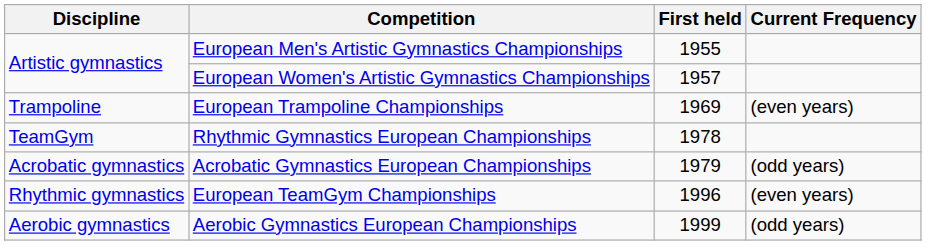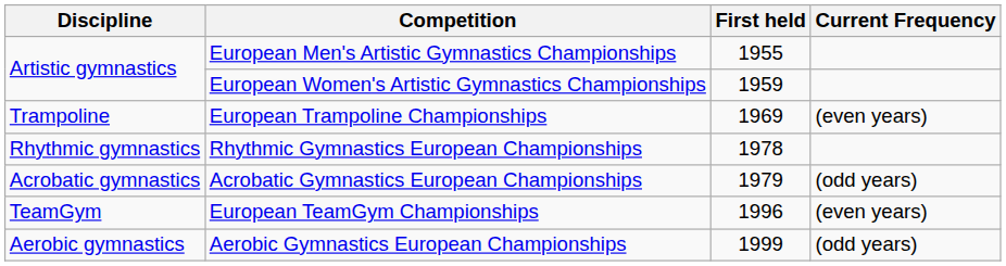European Women's Artistic Gymnastics Championships | First held: 1957 -> 1959
Rhythmic Gymnastics European Championships | Discipline: TeamGym -> Rhythmic gymnastics
European TeamGym Championships | Discipline: Rhythmic gymnastics -> TeamGym
